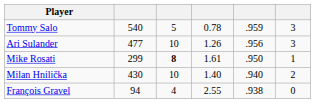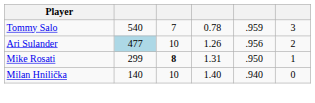Tommy Salo | column 3: 5 -> 7
Ari Sulander | column 2: no background -> lightblue background
Ari Sulander | column 6: 3 -> 2
Mike Rosati | column 4: 1.61 -> 1.31
Milan Hnilička | column 2: 430 -> 140
Milan Hnilička | column 6: 2 -> 0
- row: François Gravel | 94 | 4 | 2.55 | .938 | 0
